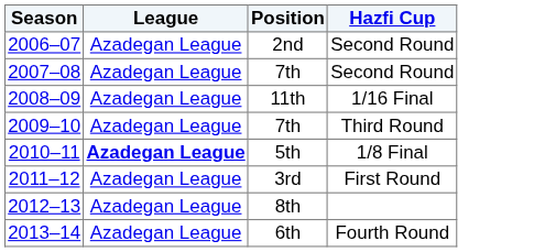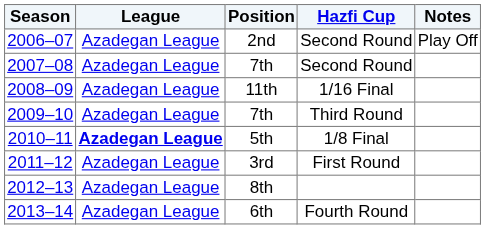+ column: Notes | Play Off
